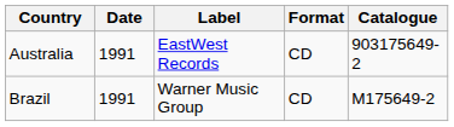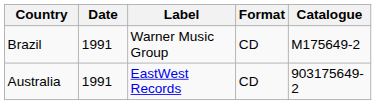rows swapped: Australia <-> Brazil
